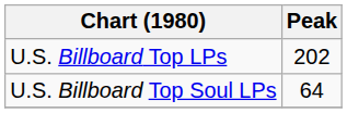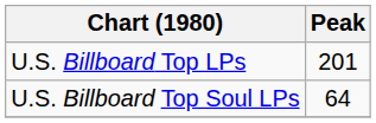U.S. Billboard Top LPs | Peak: 202 -> 201
